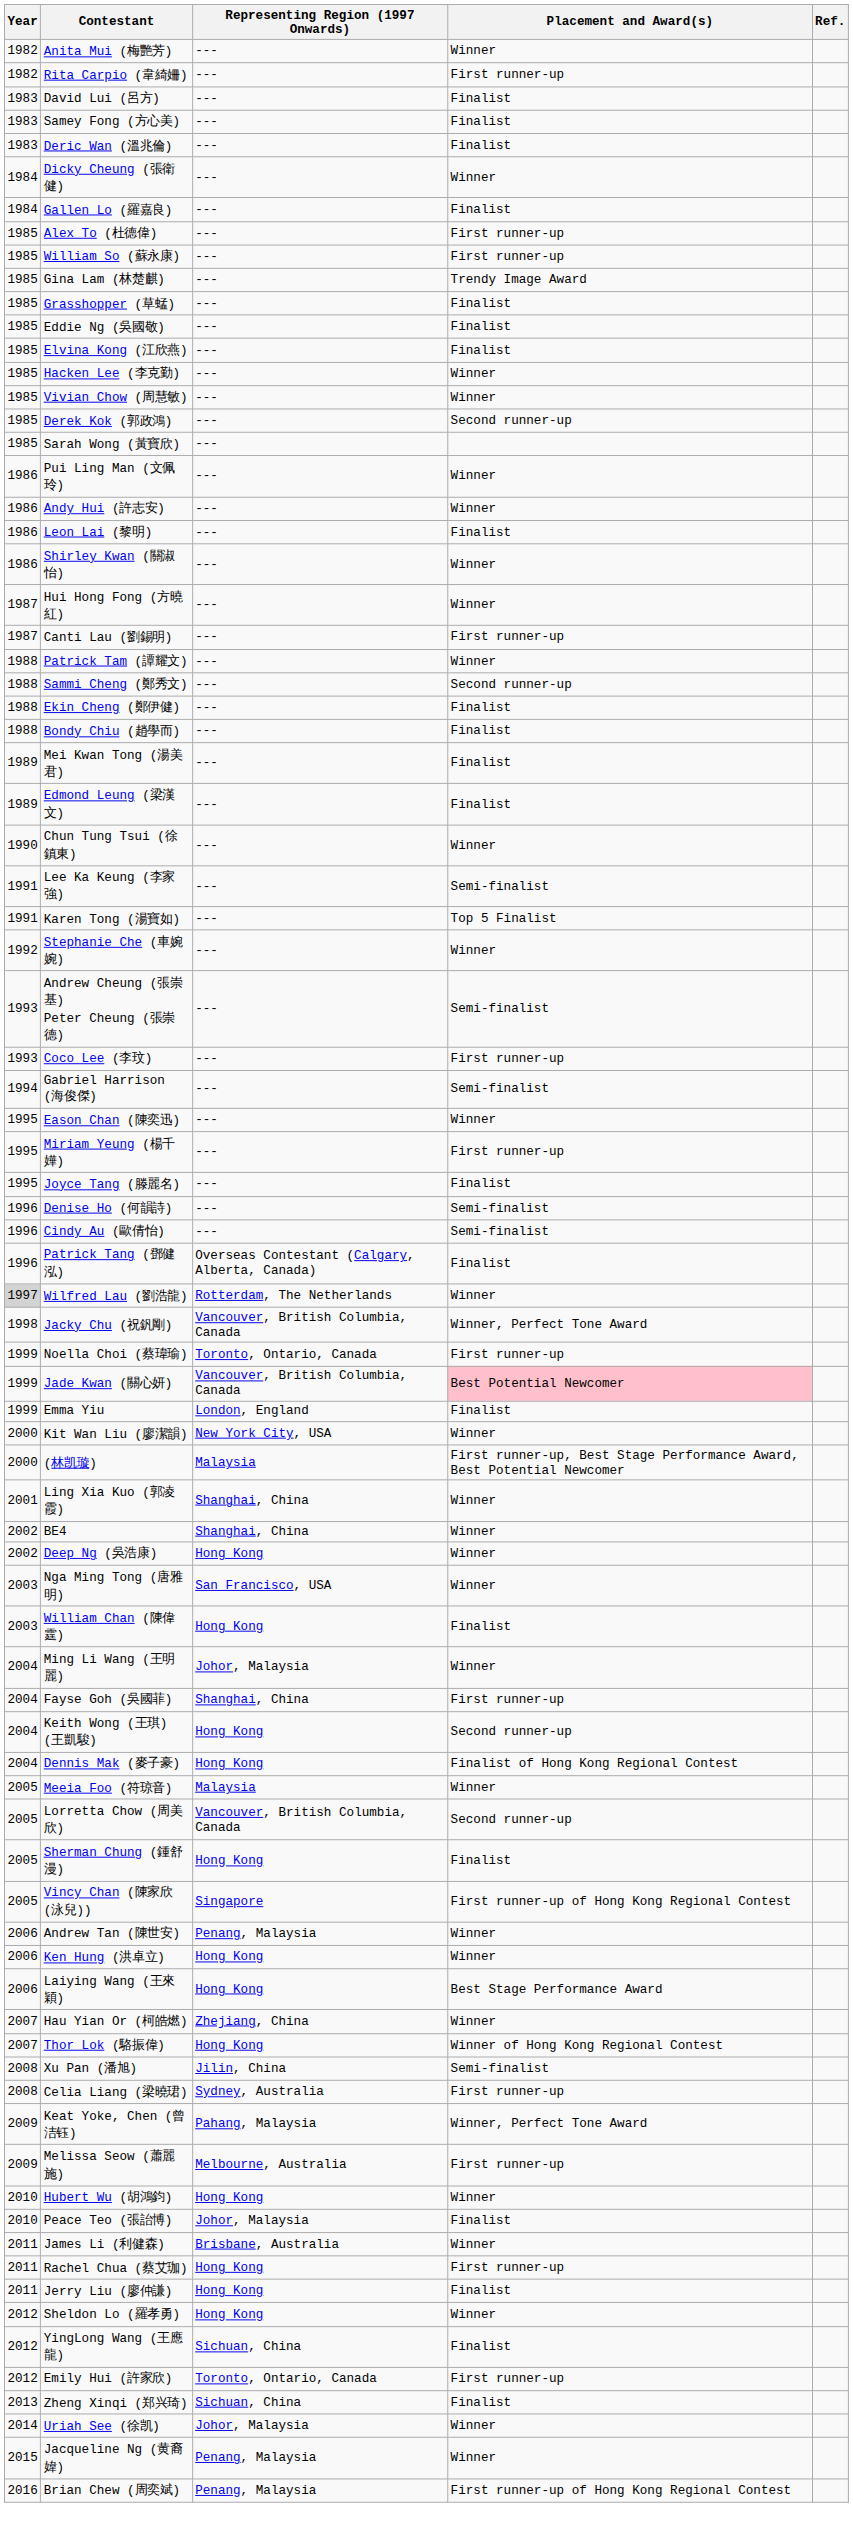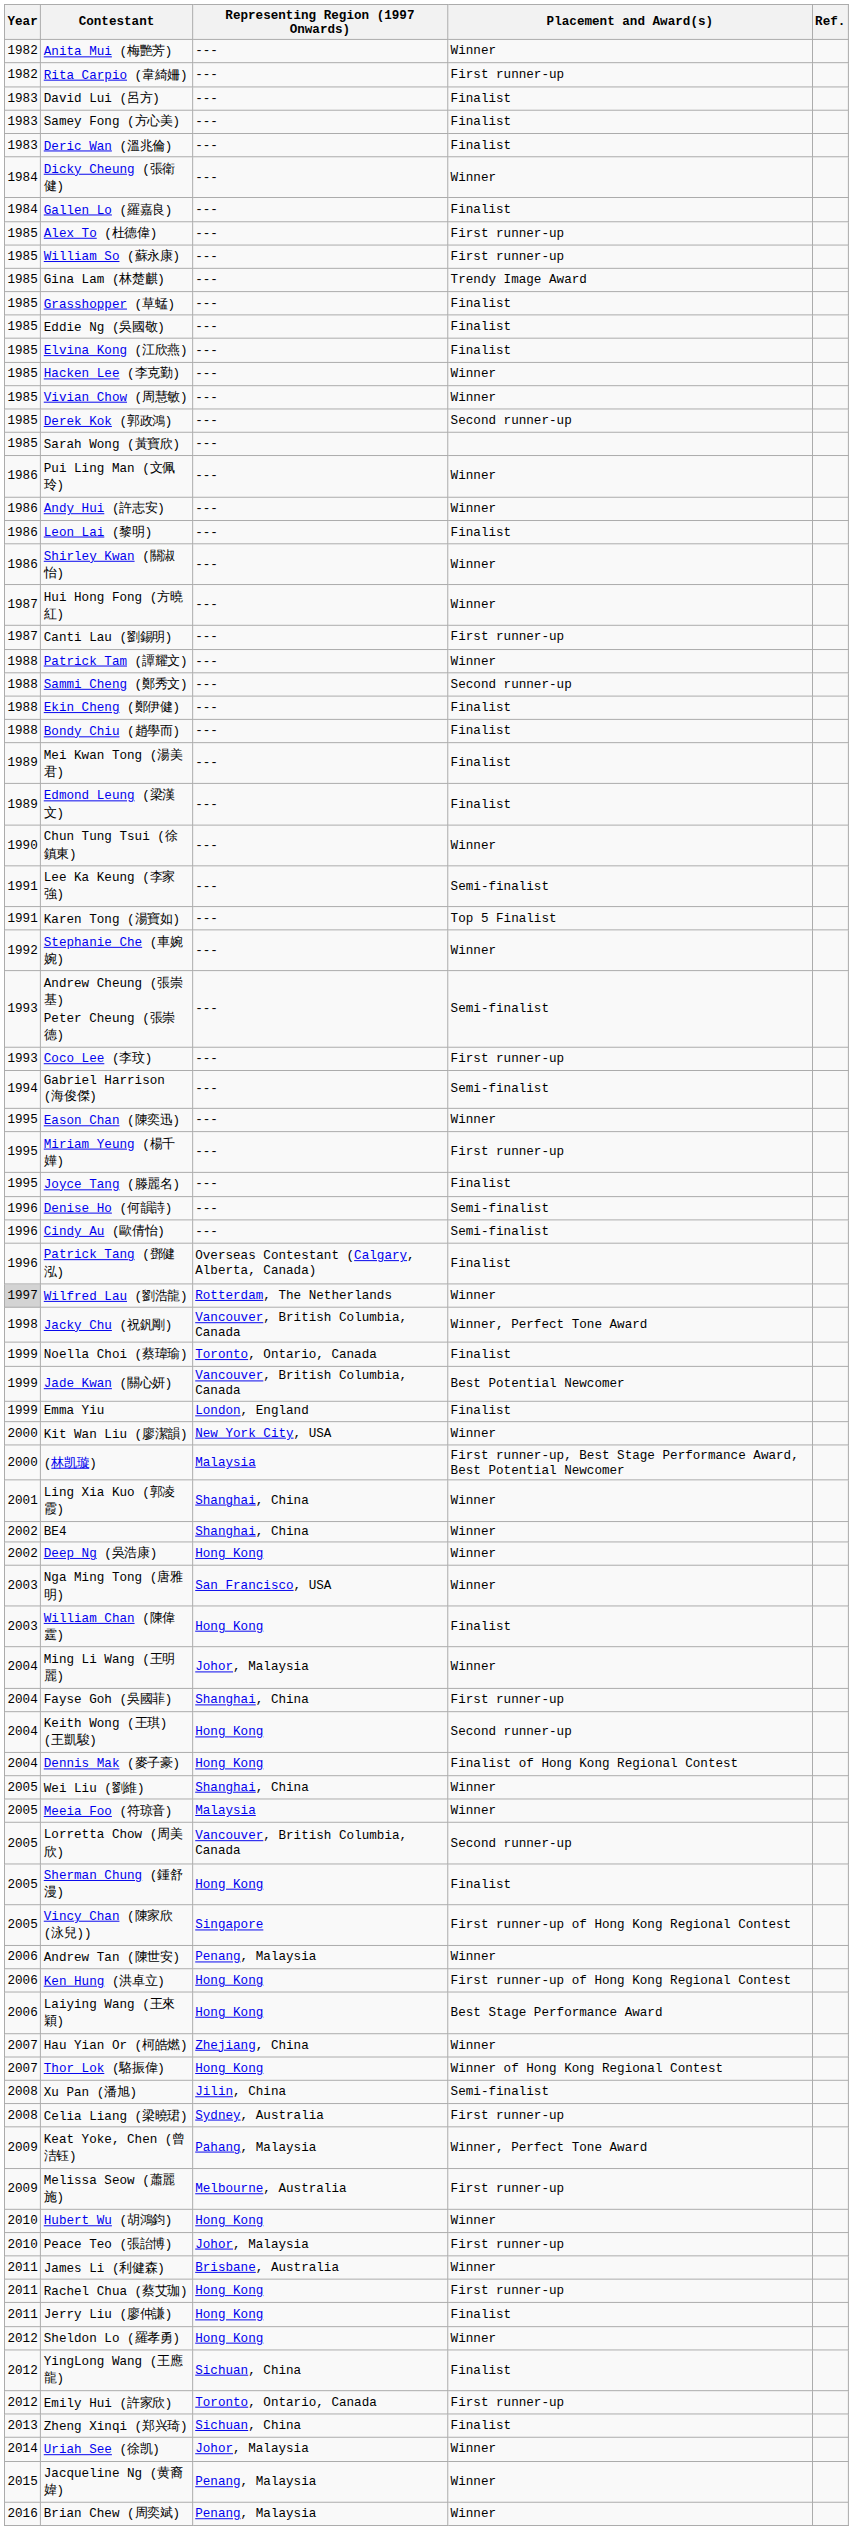Noella Choi (蔡瑋瑜) | Placement and Award(s): First runner-up -> Finalist
Jade Kwan (關心妍) | Placement and Award(s): pink background -> no background
+ row: 2005 | Wei Liu (劉維) | Shanghai, China | Winner
Ken Hung (洪卓立) | Placement and Award(s): Winner -> First runner-up of Hong Kong Regional Contest
Peace Teo (張詒博) | Placement and Award(s): Finalist -> First runner-up
Brian Chew (周奕斌) | Placement and Award(s): First runner-up of Hong Kong Regional Contest -> Winner
